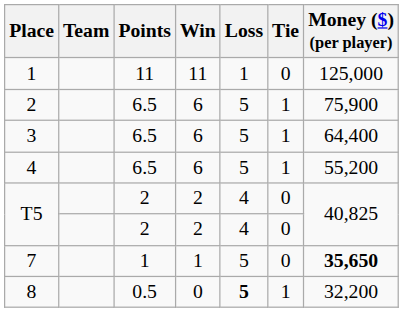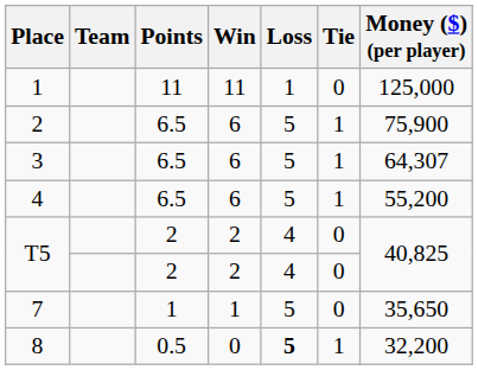3 | Money ($) (per player): 64,400 -> 64,307
7 | Money ($) (per player): bold -> normal
